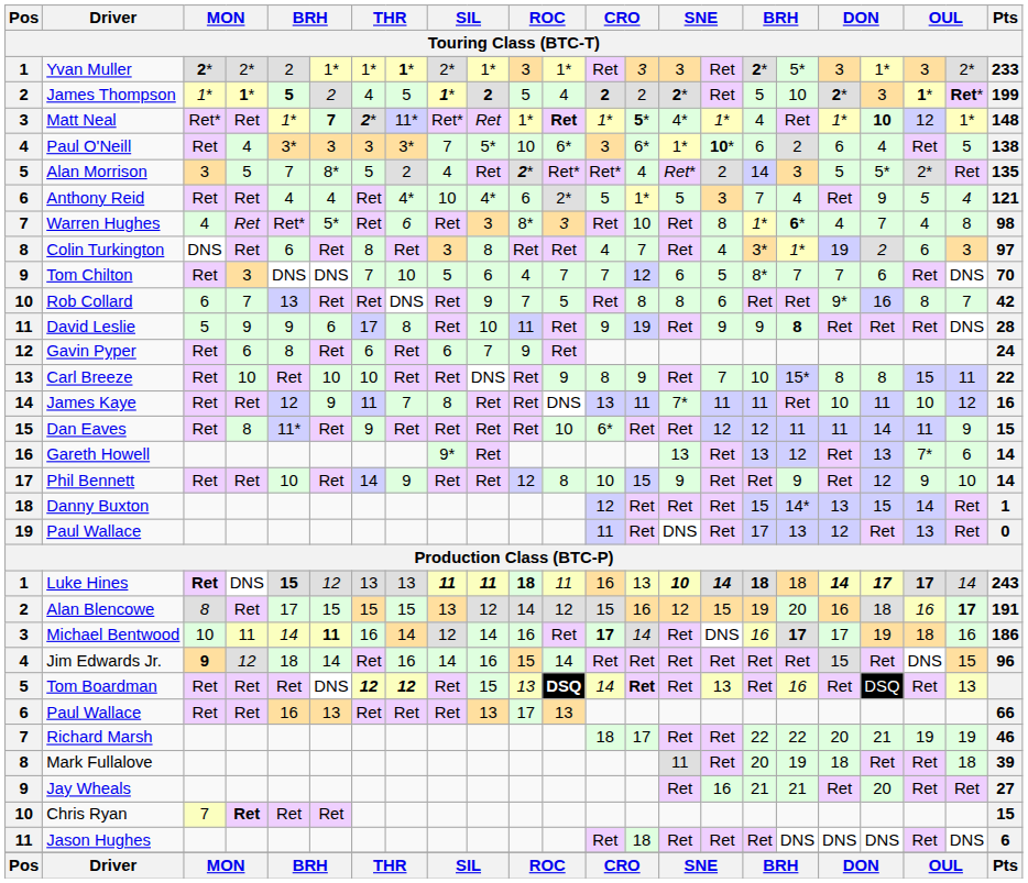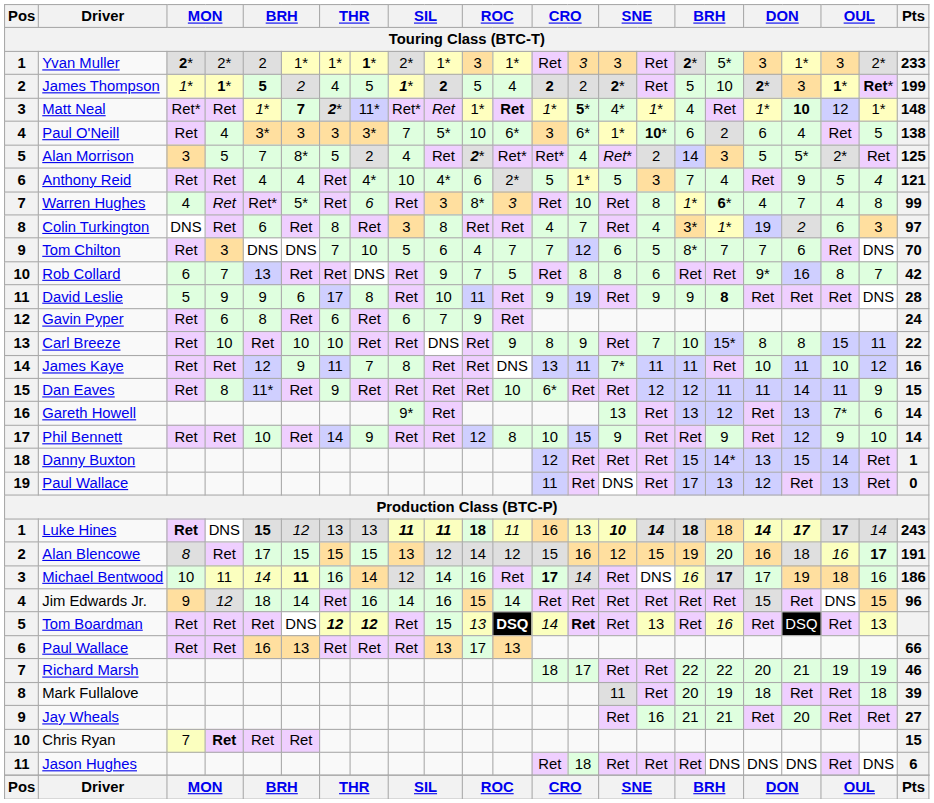Alan Morrison | Pts: 135 -> 125
Warren Hughes | Pts: 98 -> 99
Jim Edwards Jr. | column 3: bold -> normal
